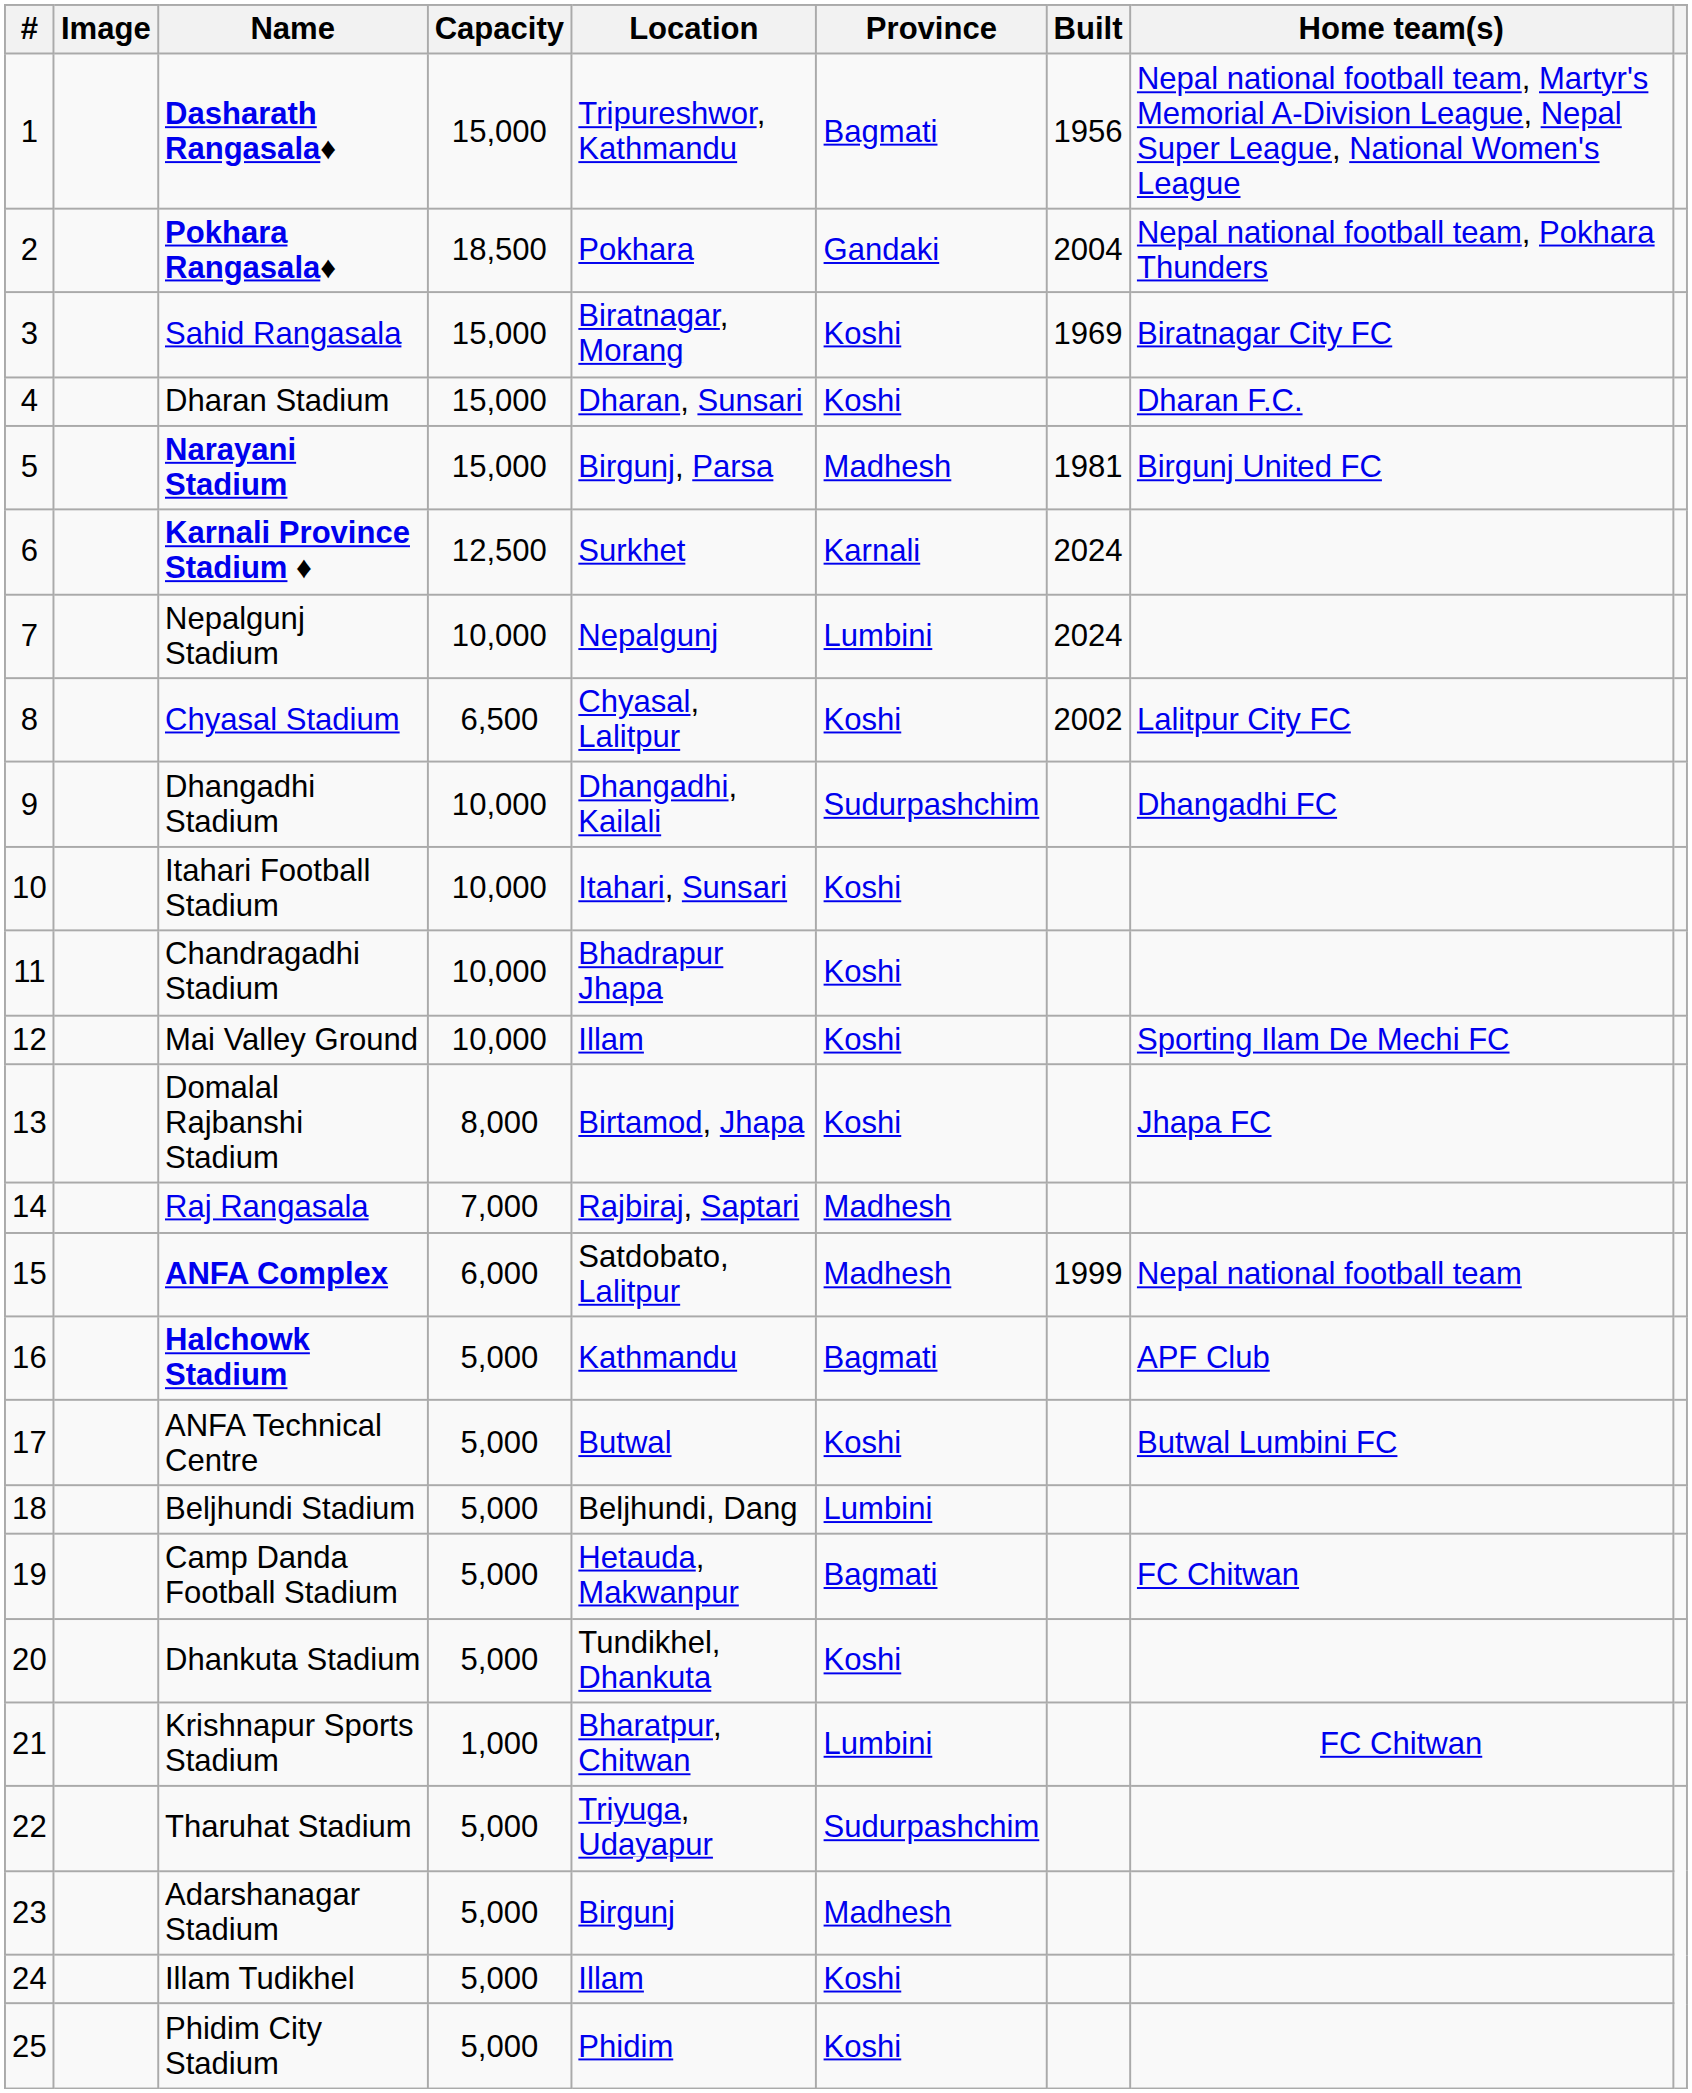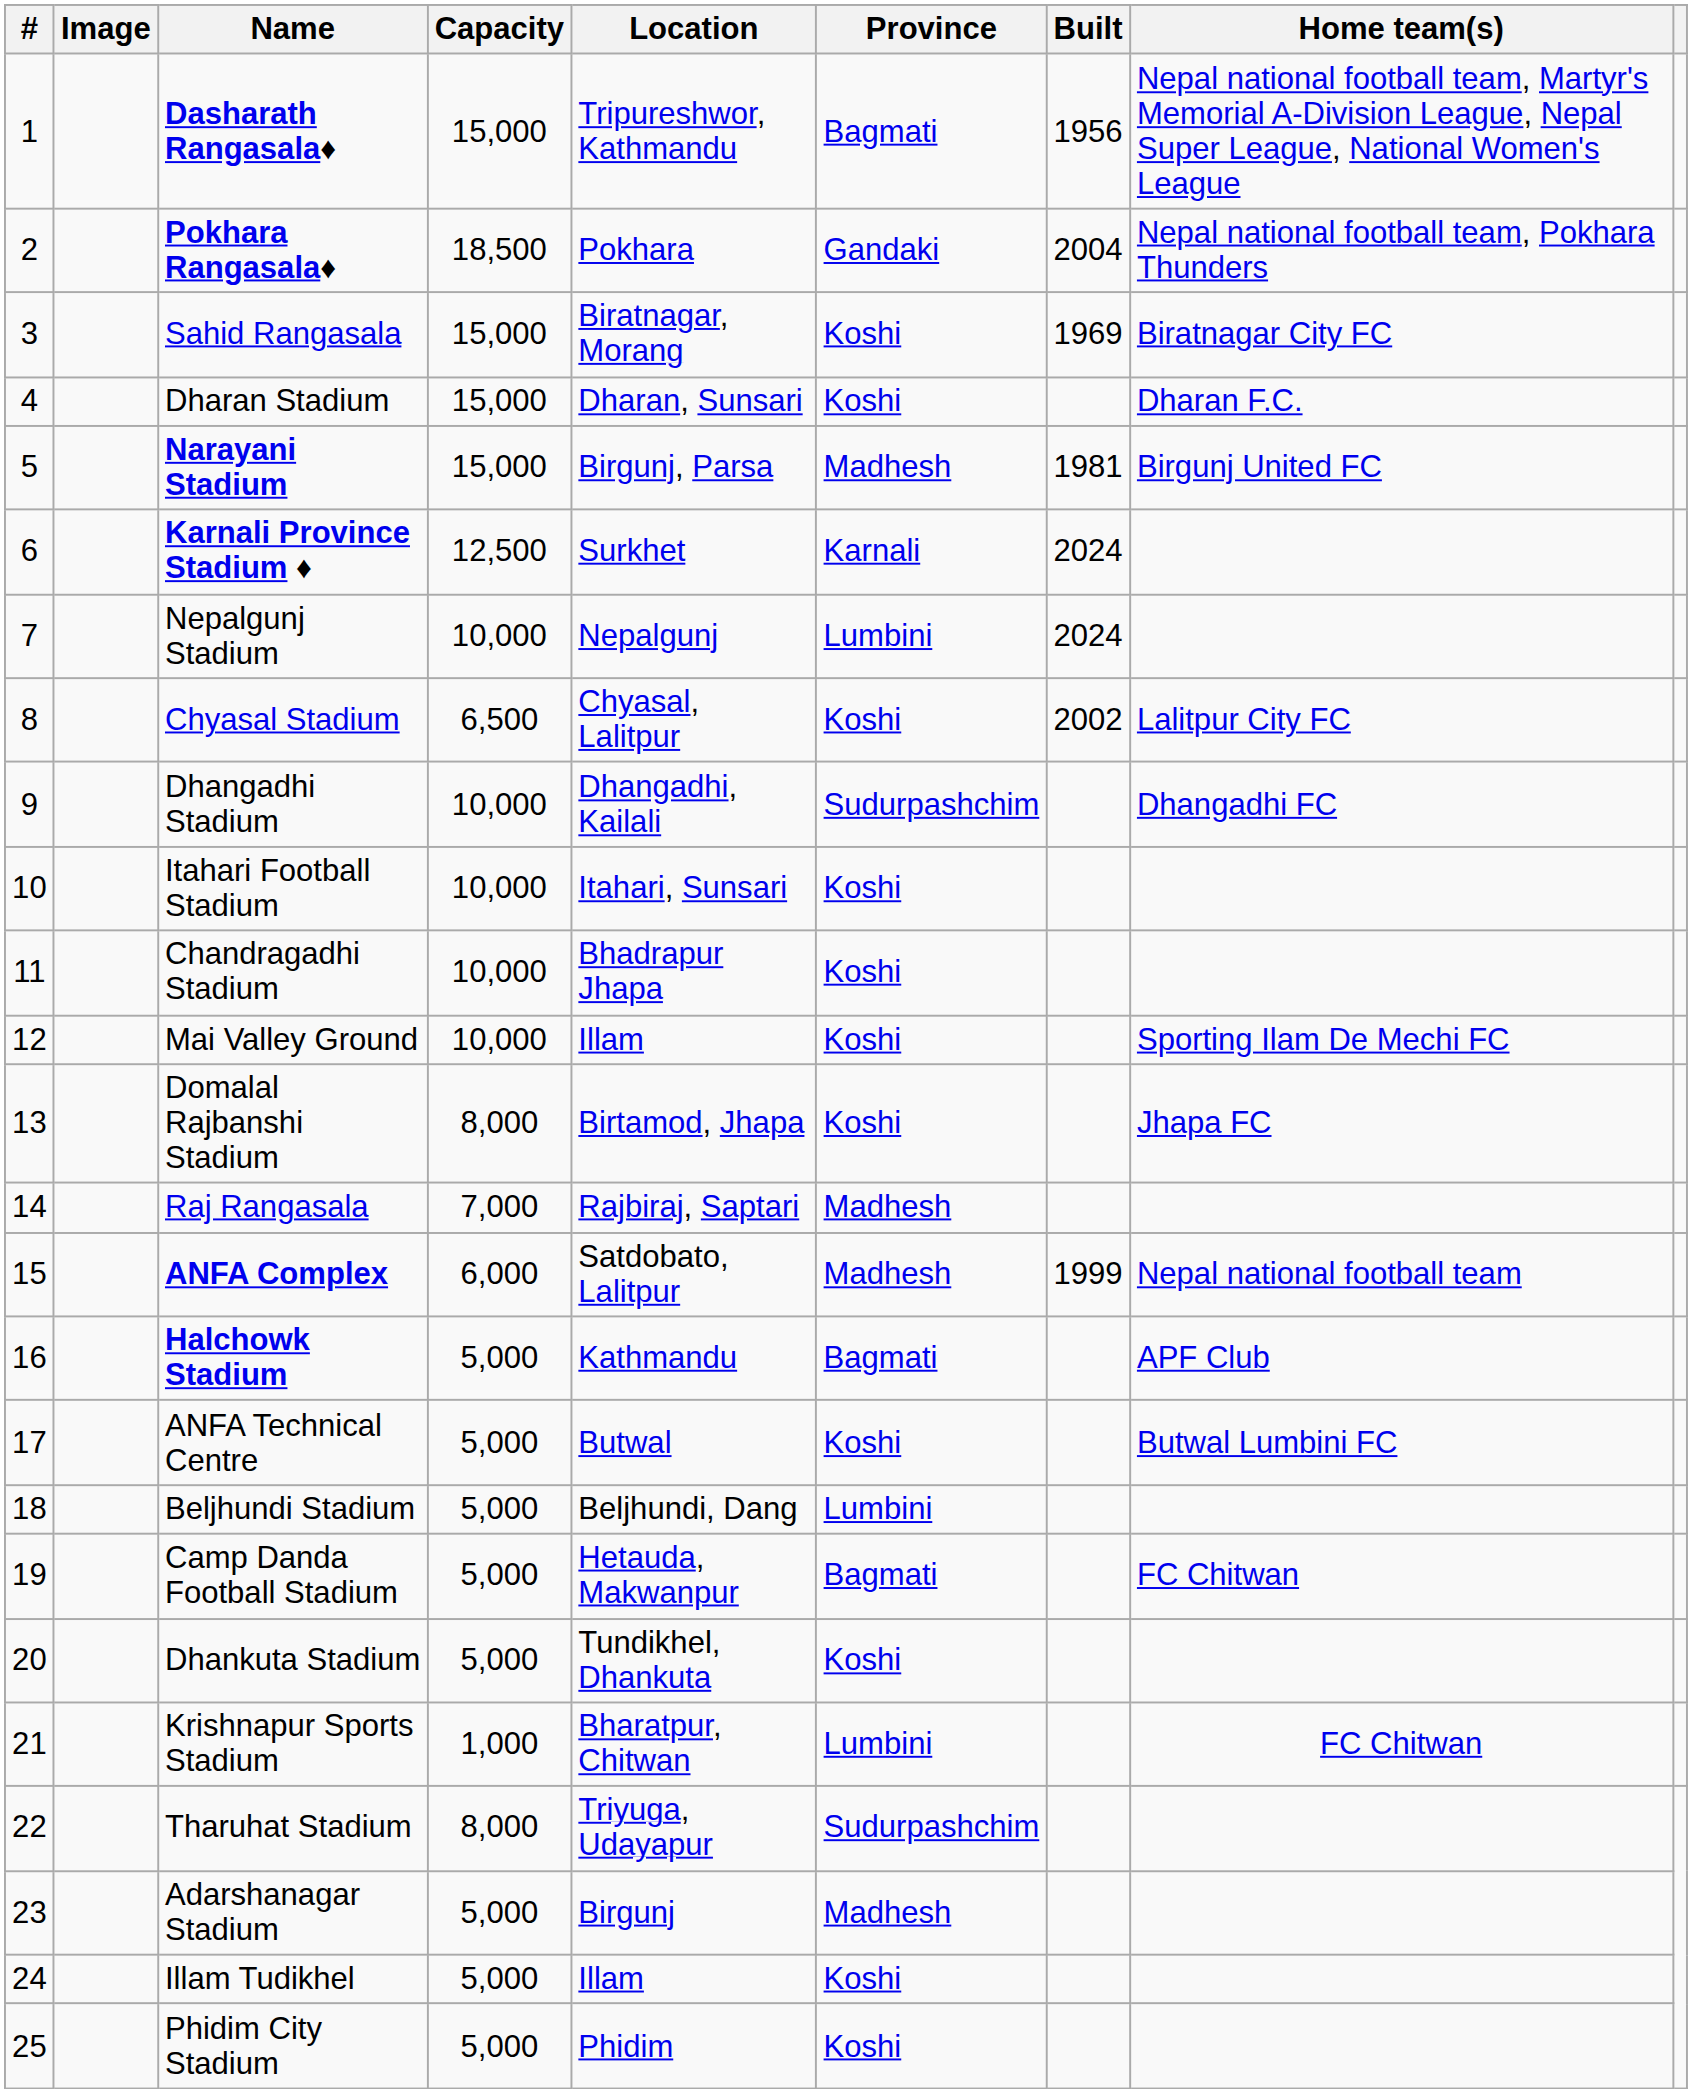Tharuhat Stadium | Capacity: 5,000 -> 8,000
